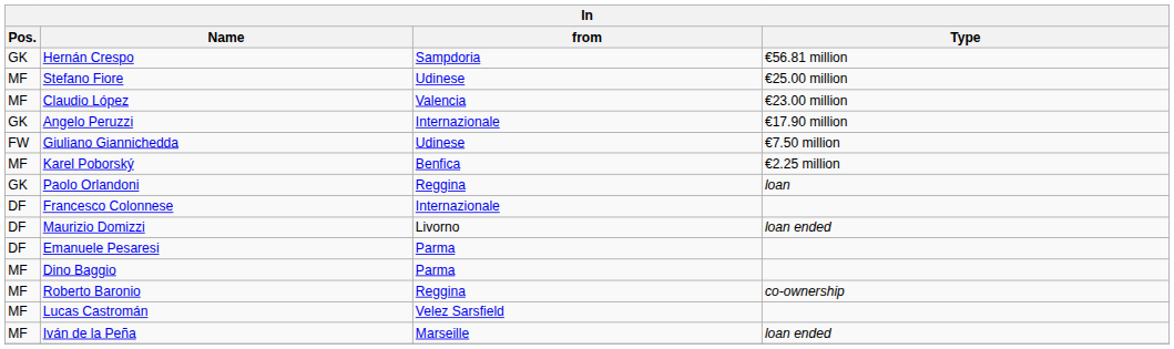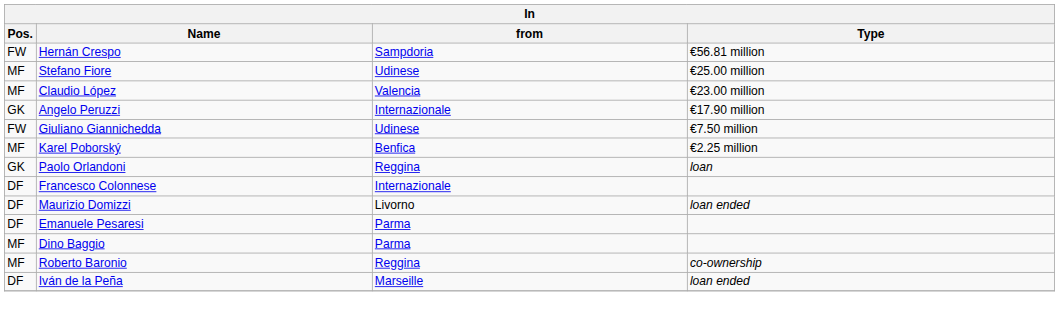Hernán Crespo | Pos.: GK -> FW
- row: MF | Lucas Castromán | Velez Sarsfield
Iván de la Peña | Pos.: MF -> DF
